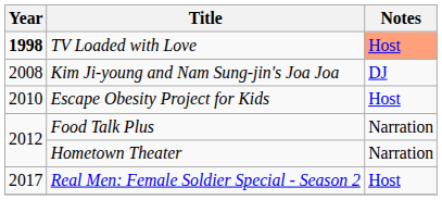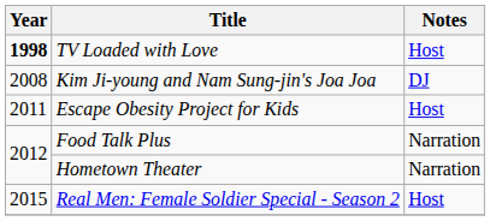TV Loaded with Love | Notes: lightsalmon background -> no background
Escape Obesity Project for Kids | Year: 2010 -> 2011
Real Men: Female Soldier Special - Season 2 | Year: 2017 -> 2015
